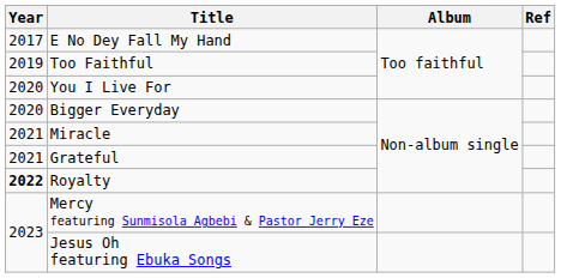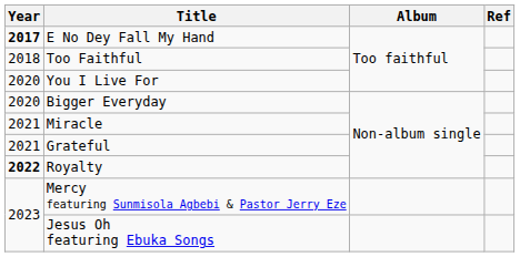E No Dey Fall My Hand | Year: normal -> bold
Too Faithful | Year: 2019 -> 2018
